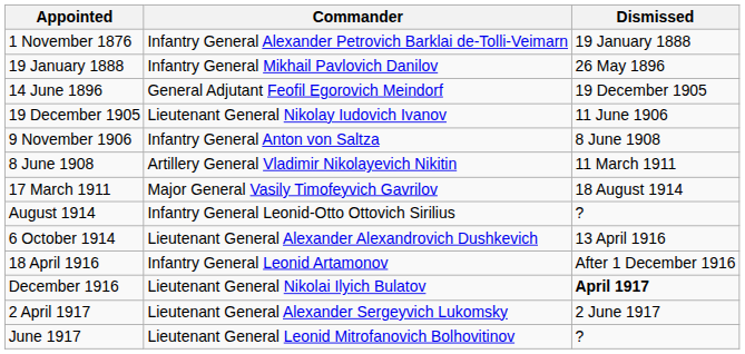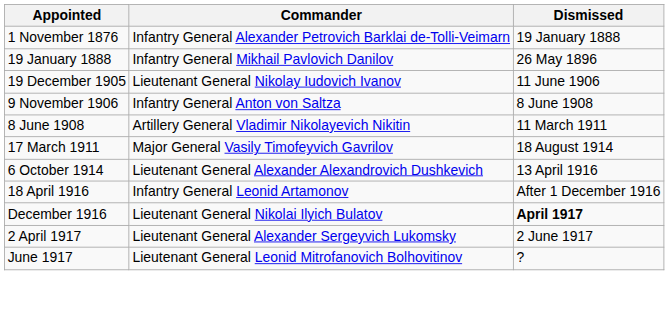- row: 14 June 1896 | General Adjutant Feofil Egorovich Meindorf | 19 December 1905
- row: August 1914 | Infantry General Leonid-Otto Ottovich Sirilius | ?
